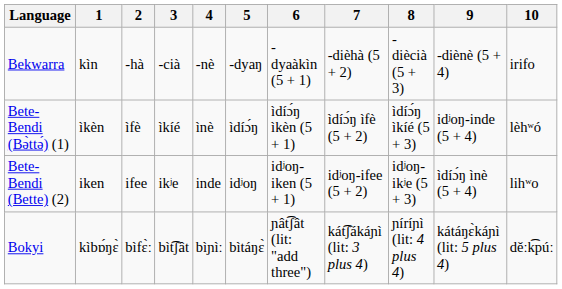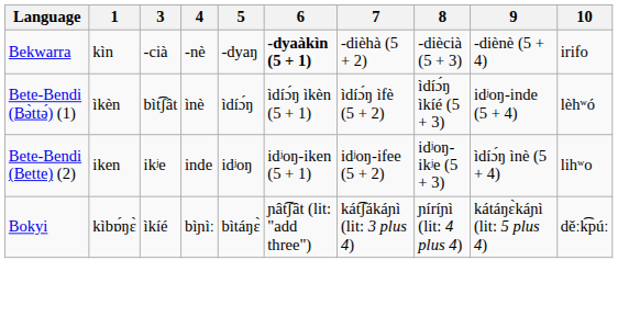- column: 2 | -hà | ìfè | ifee | bìfɛ̀ː
Bekwarra | 6: normal -> bold
Bete-Bendi (Bə̀ttə́) (1) | 3: ìkíé -> bìt͡ʃât
Bokyi | 3: bìt͡ʃât -> ìkíé
